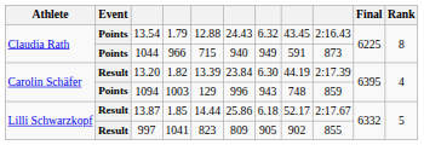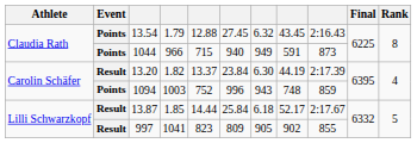13.54 | column 6: 24.43 -> 27.45
13.20 | column 5: 13.39 -> 13.37
1094 | column 5: 129 -> 752
13.87 | column 6: 25.86 -> 25.84
